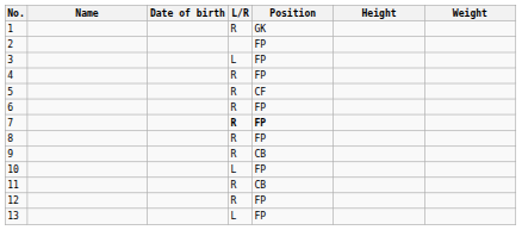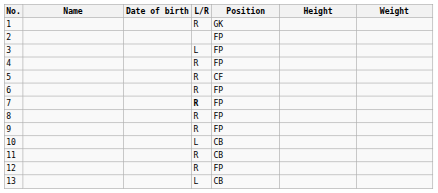7 | Position: bold -> normal
9 | Position: CB -> FP
10 | Position: FP -> CB
13 | Position: FP -> CB
